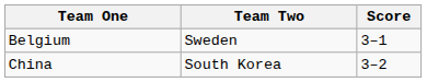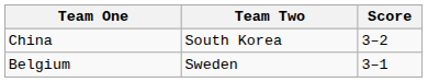rows swapped: Belgium <-> China
